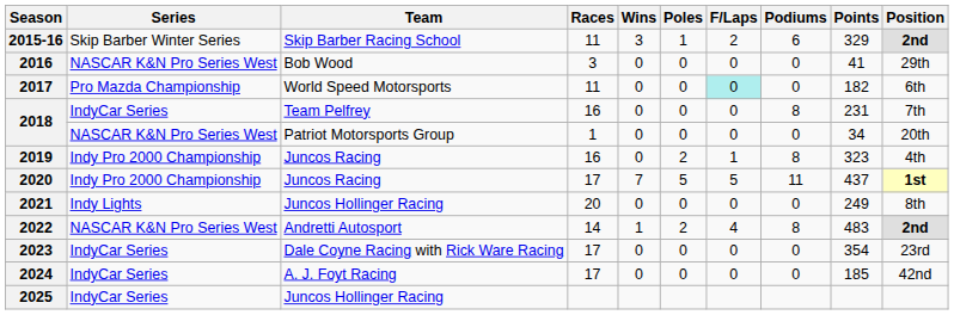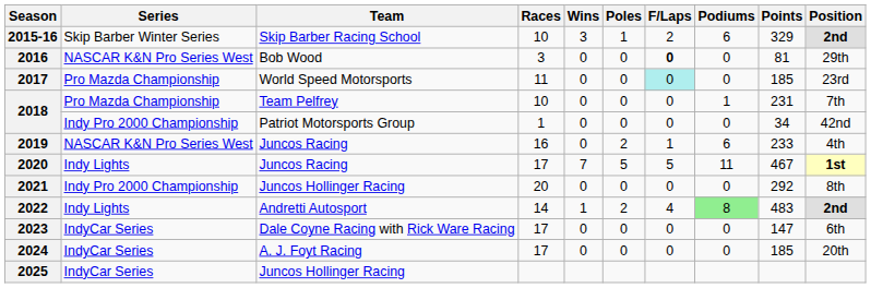2015-16 | Races: 11 -> 10
2016 | F/Laps: normal -> bold
2016 | Points: 41 -> 81
2017 | Points: 182 -> 185
2017 | Position: 6th -> 23rd
2018 / Team Pelfrey | Series: IndyCar Series -> Pro Mazda Championship
2018 / Team Pelfrey | Races: 16 -> 10
2018 / Team Pelfrey | Podiums: 8 -> 1
2018 / Patriot Motorsports Group | Series: NASCAR K&N Pro Series West -> Indy Pro 2000 Championship
2018 / Patriot Motorsports Group | Position: 20th -> 42nd
2019 | Series: Indy Pro 2000 Championship -> NASCAR K&N Pro Series West
2019 | Podiums: 8 -> 6
2019 | Points: 323 -> 233
2020 | Series: Indy Pro 2000 Championship -> Indy Lights
2020 | Points: 437 -> 467
2021 | Series: Indy Lights -> Indy Pro 2000 Championship
2021 | Points: 249 -> 292
2022 | Series: NASCAR K&N Pro Series West -> Indy Lights
2022 | Podiums: no background -> lightgreen background
2023 | Points: 354 -> 147
2023 | Position: 23rd -> 6th
2024 | Position: 42nd -> 20th
